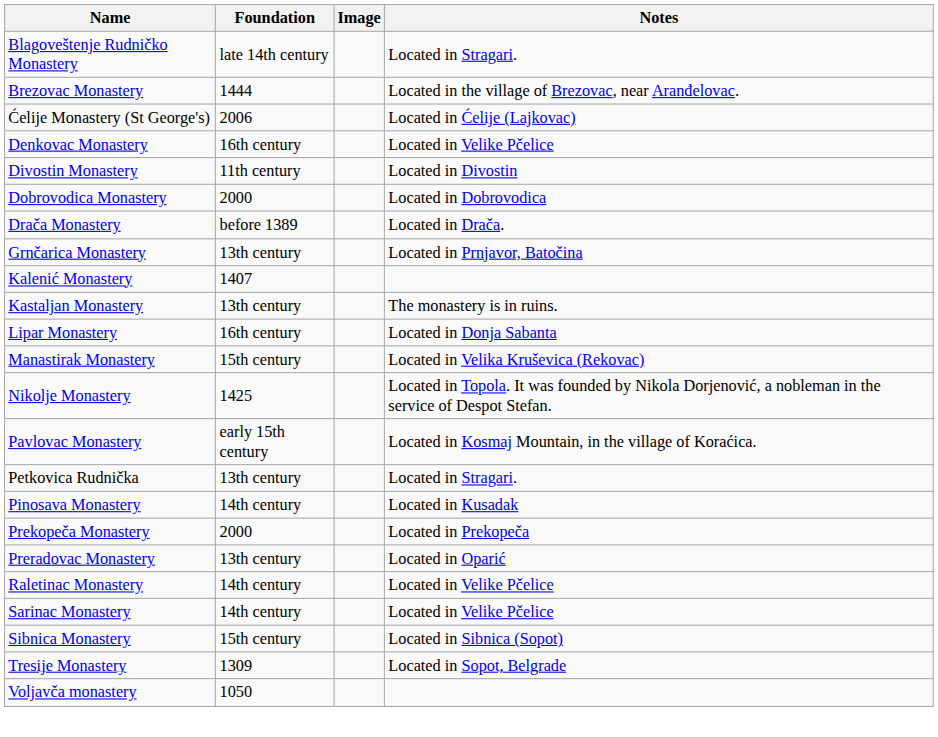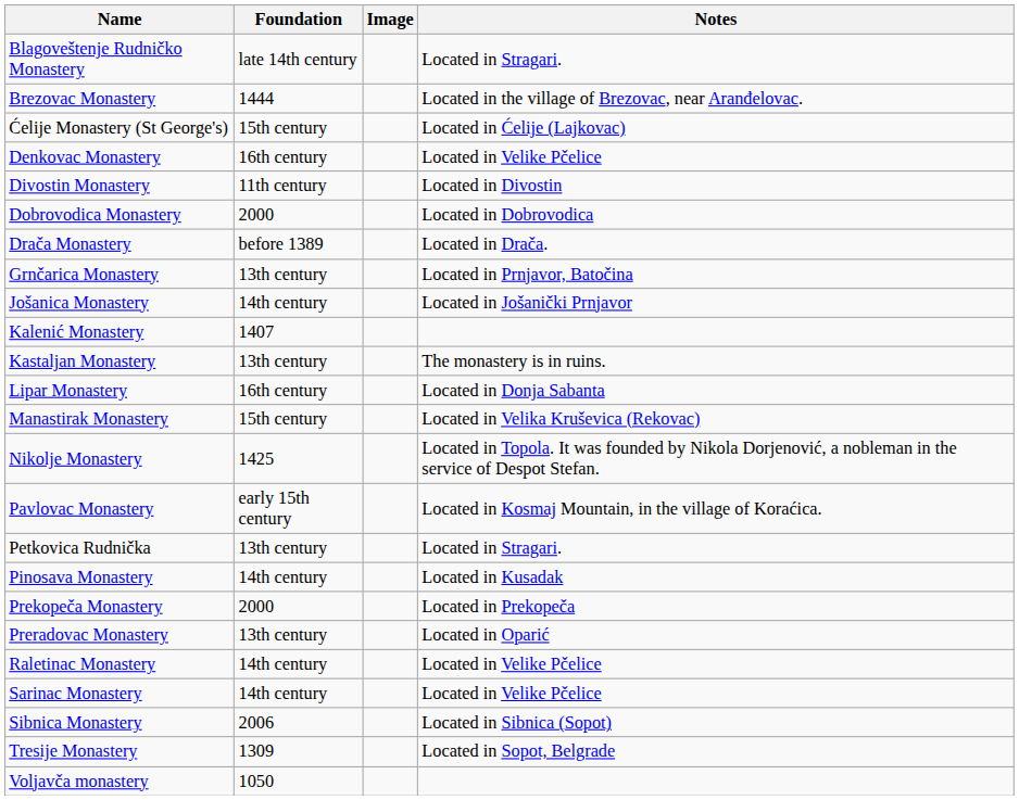Ćelije Monastery (St George's) | Foundation: 2006 -> 15th century
+ row: Jošanica Monastery | 14th century | Located in Jošanički Prnjavor
Sibnica Monastery | Foundation: 15th century -> 2006
